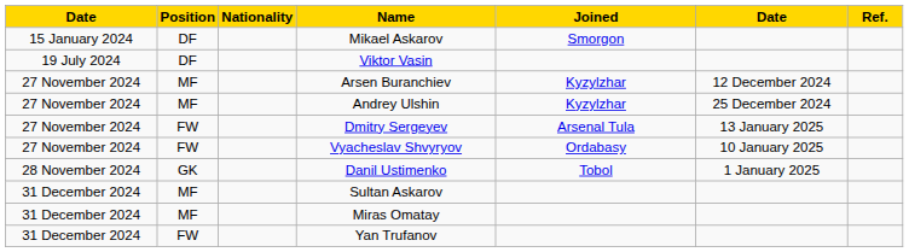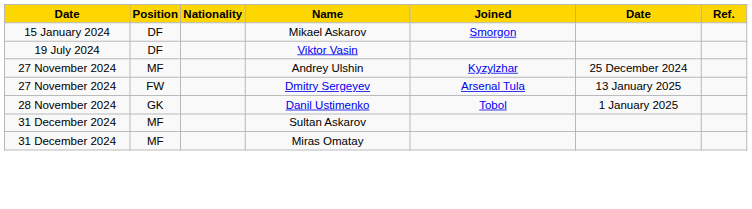- row: 27 November 2024 | MF | Arsen Buranchiev | Kyzylzhar | 12 December 2024
- row: 27 November 2024 | FW | Vyacheslav Shvyryov | Ordabasy | 10 January 2025
- row: 31 December 2024 | FW | Yan Trufanov
